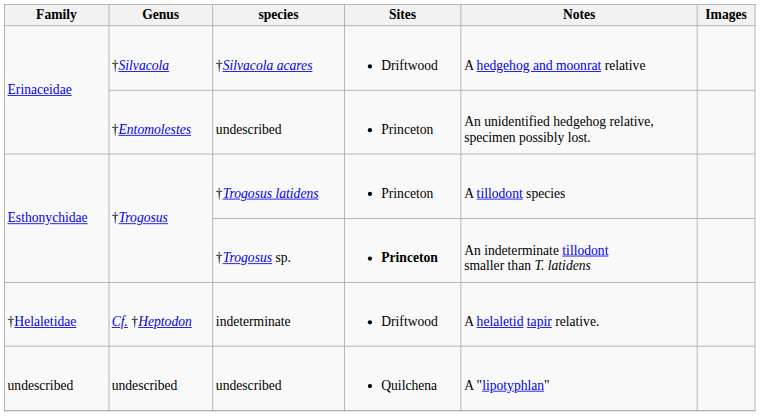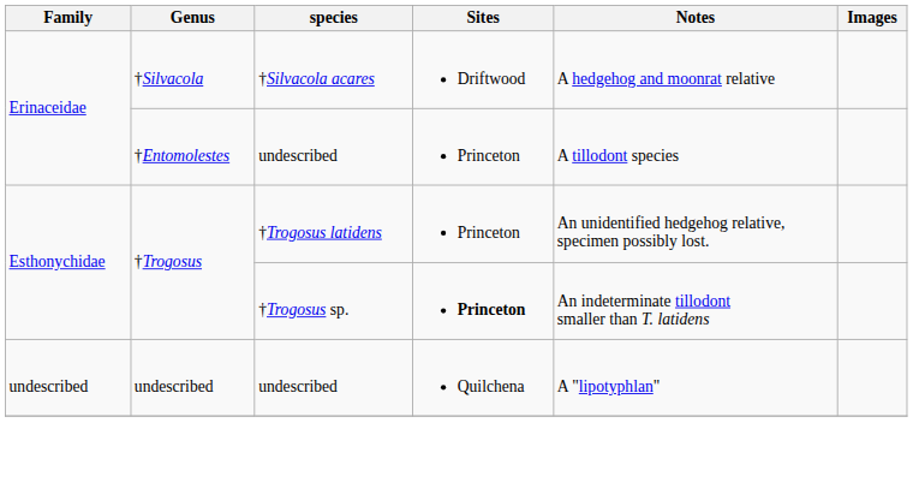†Entomolestes | Notes: An unidentified hedgehog relative, specimen possibly lost. -> A tillodont species
†Trogosus / †Trogosus latidens | Notes: A tillodont species -> An unidentified hedgehog relative, specimen possibly lost.
- row: †Helaletidae | Cf. †Heptodon | indeterminate | Driftwood | A helaletid tapir relative.
